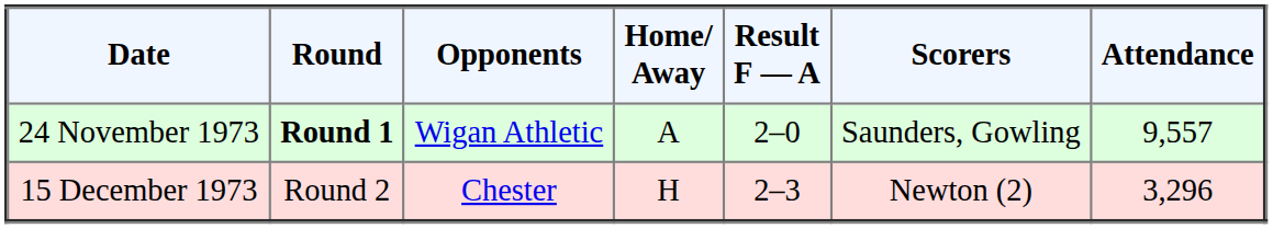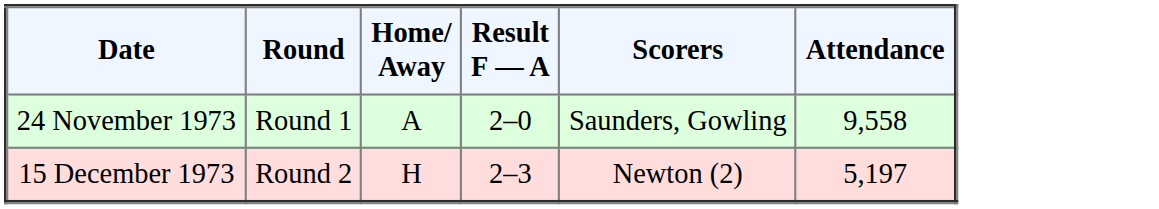- column: Opponents | Wigan Athletic | Chester
24 November 1973 | Round: bold -> normal
24 November 1973 | Attendance: 9,557 -> 9,558
15 December 1973 | Attendance: 3,296 -> 5,197
